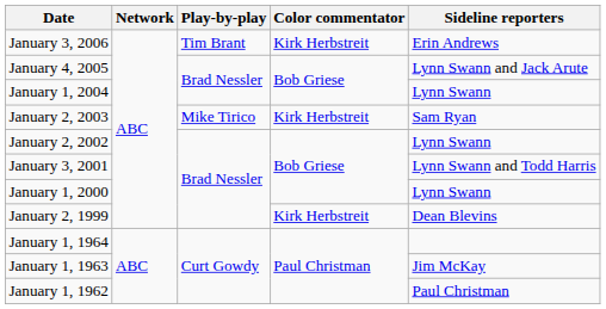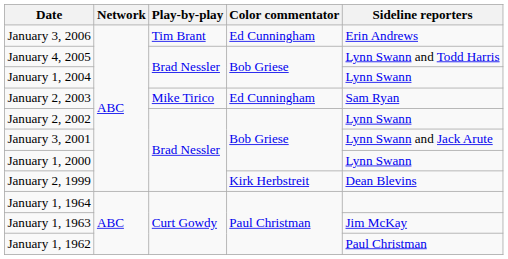January 3, 2006 | Color commentator: Kirk Herbstreit -> Ed Cunningham
January 4, 2005 | Sideline reporters: Lynn Swann and Jack Arute -> Lynn Swann and Todd Harris
January 2, 2003 | Color commentator: Kirk Herbstreit -> Ed Cunningham
January 3, 2001 | Sideline reporters: Lynn Swann and Todd Harris -> Lynn Swann and Jack Arute
